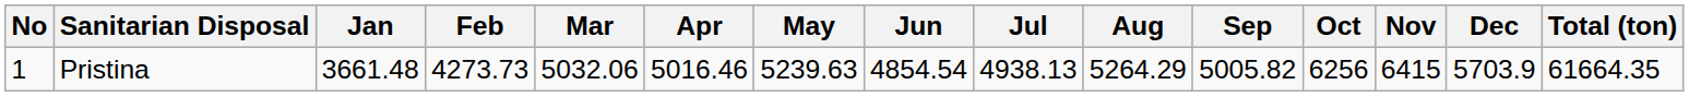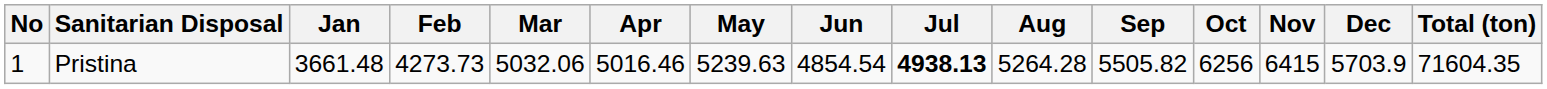Pristina | Jul: normal -> bold
Pristina | Aug: 5264.29 -> 5264.28
Pristina | Sep: 5005.82 -> 5505.82
Pristina | Total (ton): 61664.35 -> 71604.35
